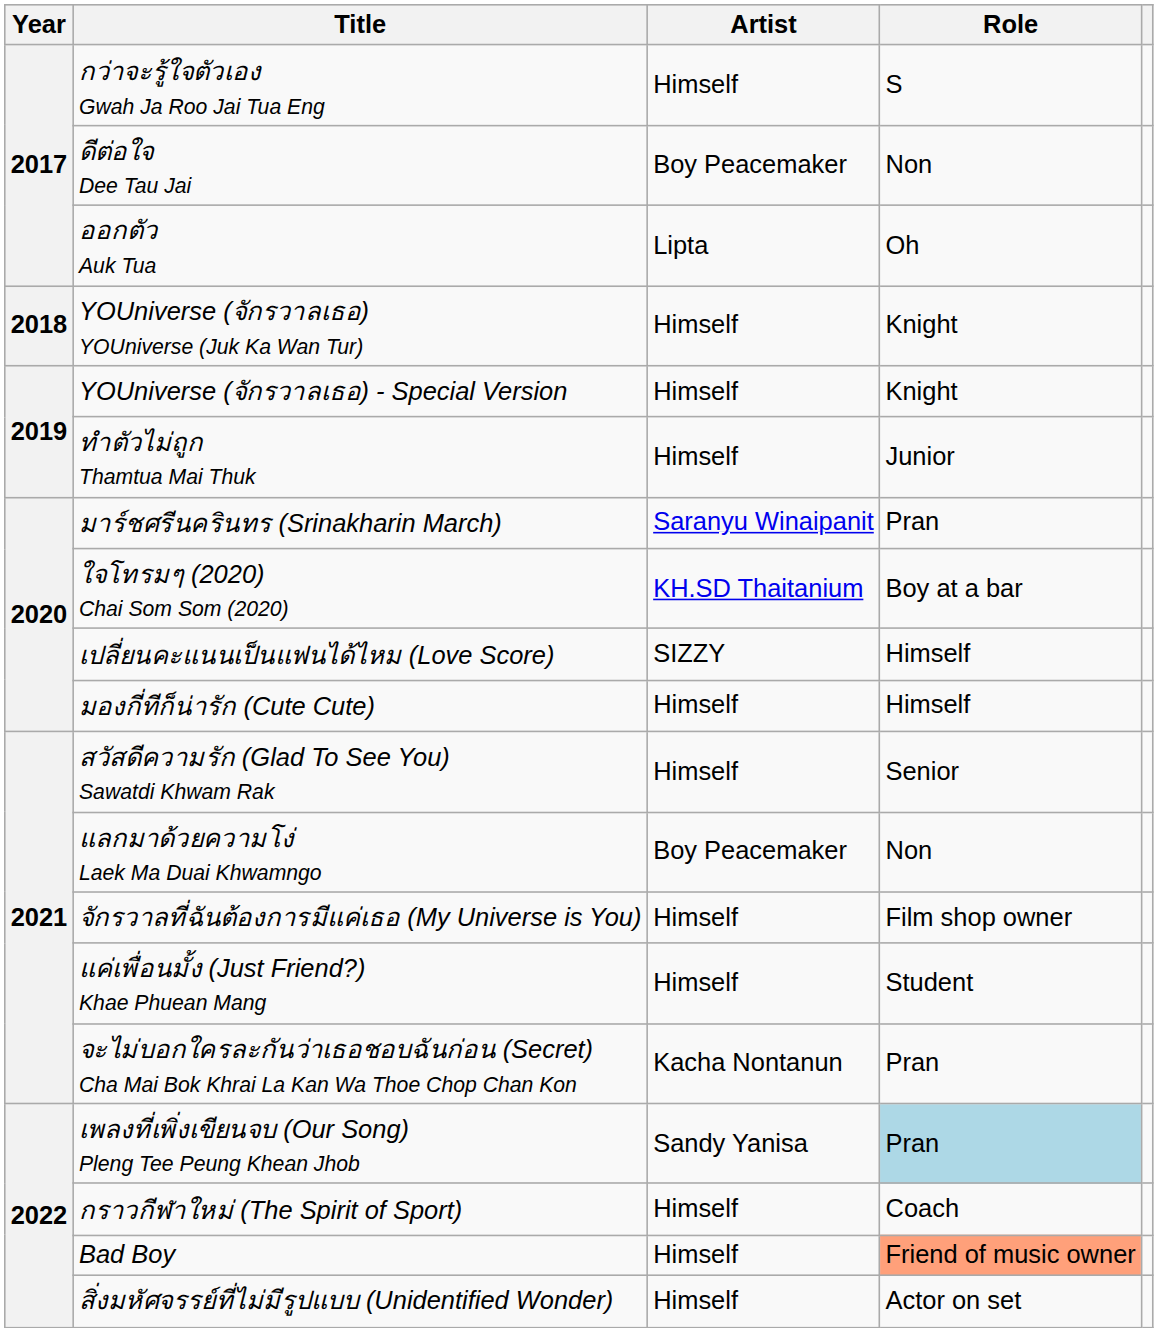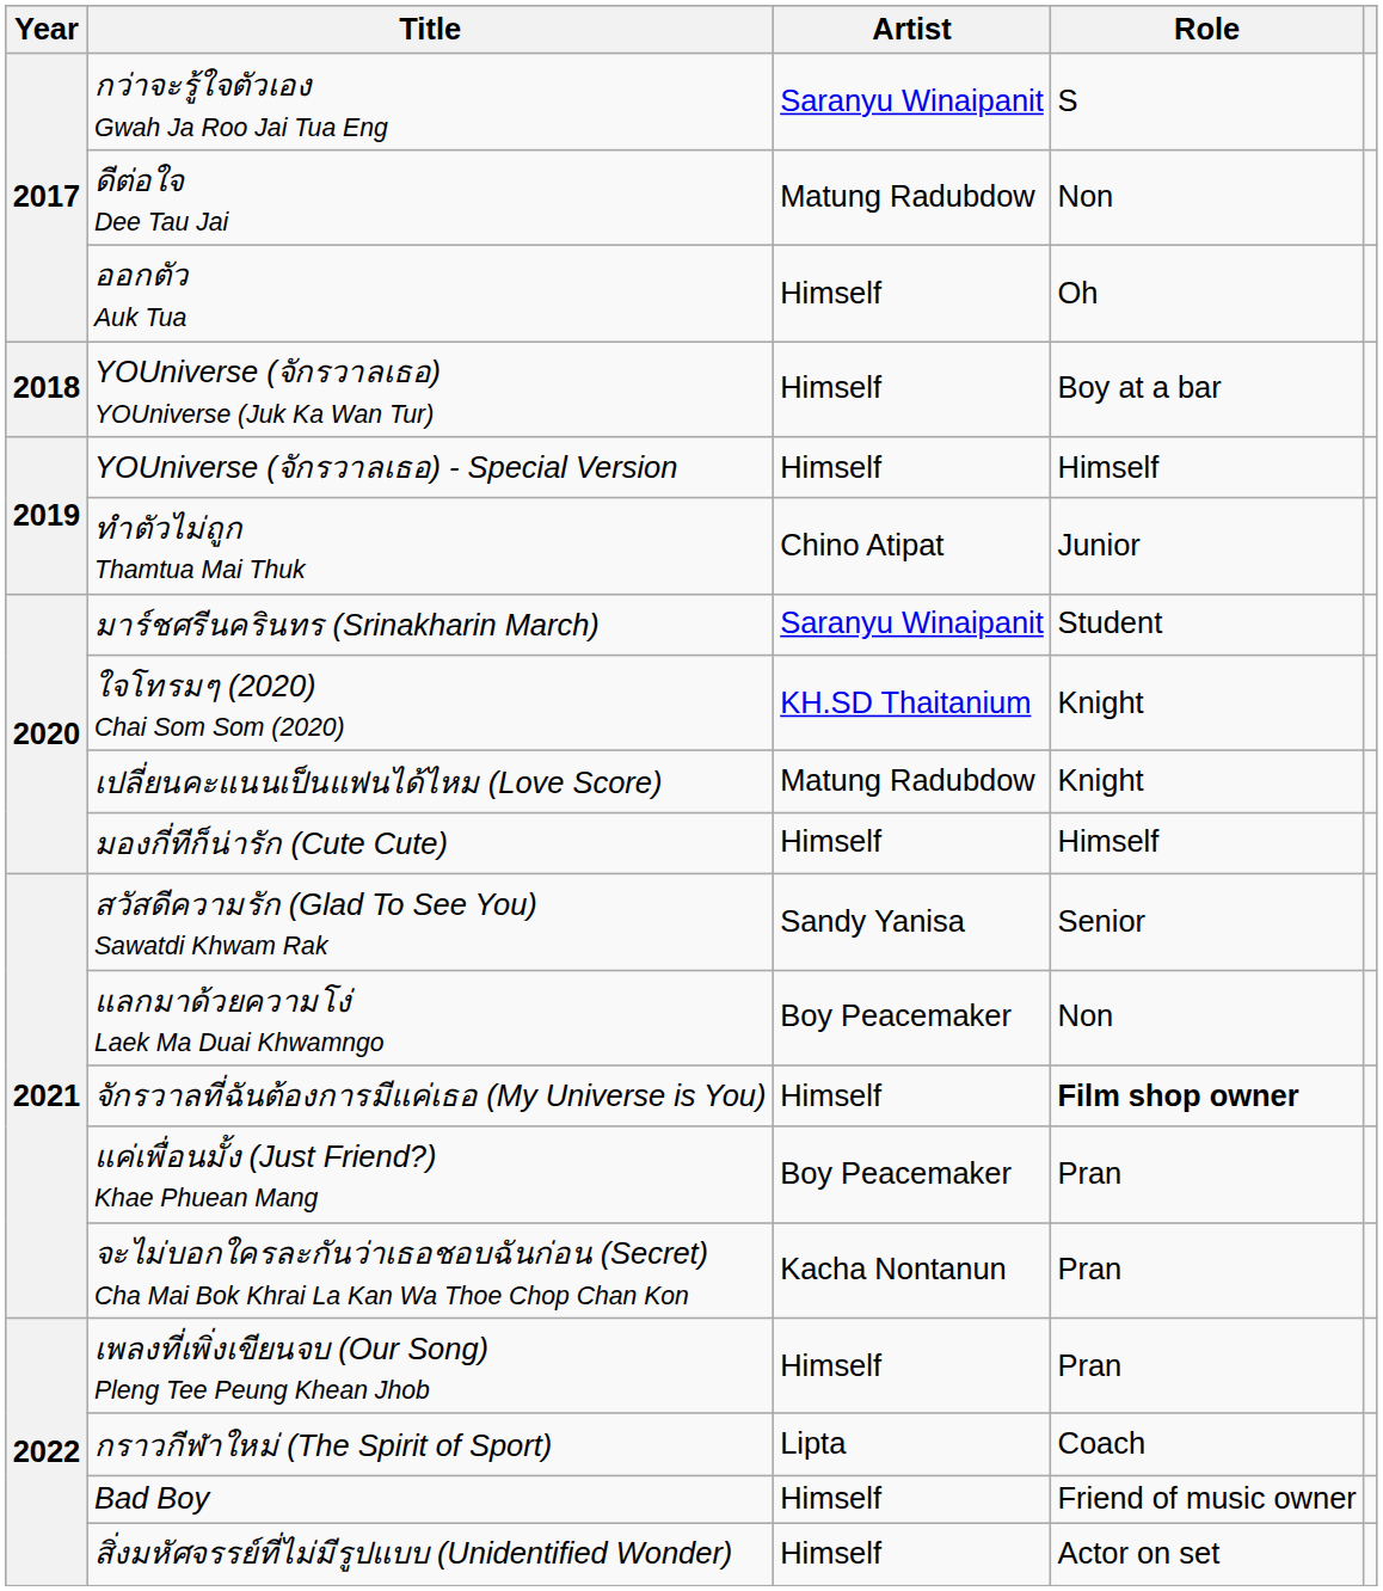กว่าจะรู้ใจตัวเอง Gwah Ja Roo Jai Tua Eng | Artist: Himself -> Saranyu Winaipanit
ดีต่อใจ Dee Tau Jai | Artist: Boy Peacemaker -> Matung Radubdow
ออกตัว Auk Tua | Artist: Lipta -> Himself
YOUniverse (จักรวาลเธอ) YOUniverse (Juk Ka Wan Tur) | Role: Knight -> Boy at a bar
YOUniverse (จักรวาลเธอ) - Special Version | Role: Knight -> Himself
ทำตัวไม่ถูก Thamtua Mai Thuk | Artist: Himself -> Chino Atipat
มาร์ชศรีนครินทร (Srinakharin March) | Role: Pran -> Student
ใจโทรมๆ (2020) Chai Som Som (2020) | Role: Boy at a bar -> Knight
เปลี่ยนคะแนนเป็นแฟนได้ไหม (Love Score) | Artist: SIZZY -> Matung Radubdow
เปลี่ยนคะแนนเป็นแฟนได้ไหม (Love Score) | Role: Himself -> Knight
สวัสดีความรัก (Glad To See You) Sawatdi Khwam Rak | Artist: Himself -> Sandy Yanisa
จักรวาลที่ฉันต้องการมีแค่เธอ (My Universe is You) | Role: normal -> bold
แค่เพื่อนมั้ง (Just Friend?) Khae Phuean Mang | Artist: Himself -> Boy Peacemaker
แค่เพื่อนมั้ง (Just Friend?) Khae Phuean Mang | Role: Student -> Pran
เพลงที่เพิ่งเขียนจบ (Our Song) Pleng Tee Peung Khean Jhob | Artist: Sandy Yanisa -> Himself
เพลงที่เพิ่งเขียนจบ (Our Song) Pleng Tee Peung Khean Jhob | Role: lightblue background -> no background
กราวกีฬาใหม่ (The Spirit of Sport) | Artist: Himself -> Lipta
Bad Boy | Role: lightsalmon background -> no background
